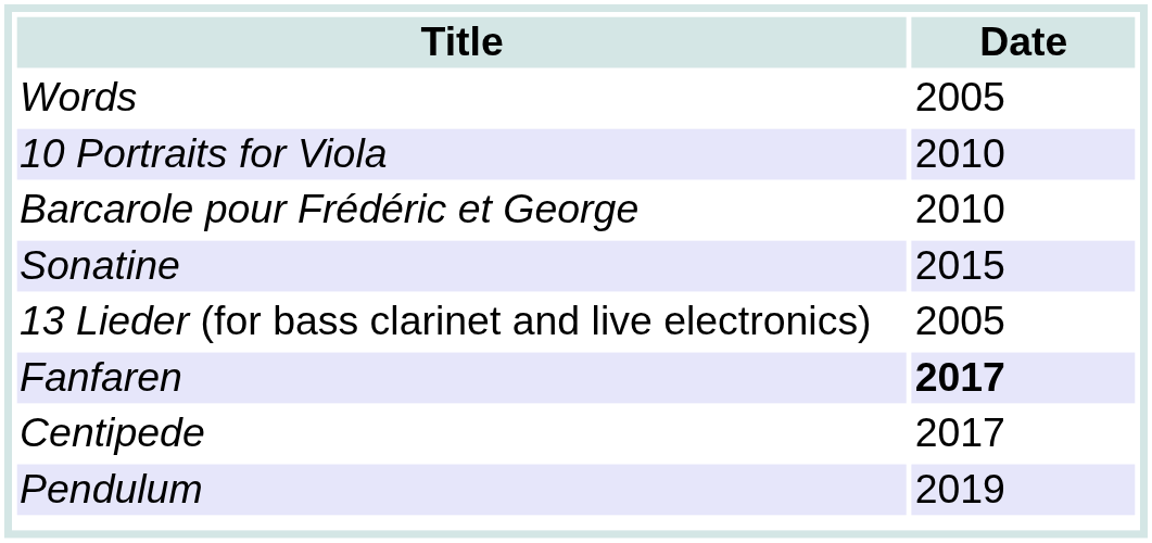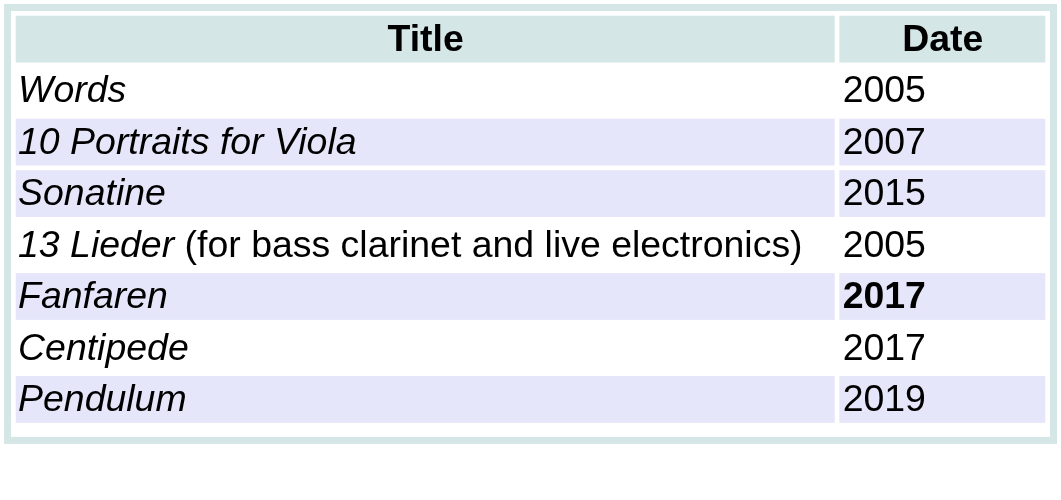10 Portraits for Viola | Date: 2010 -> 2007
- row: Barcarole pour Frédéric et George | 2010
